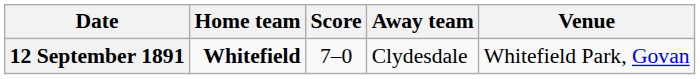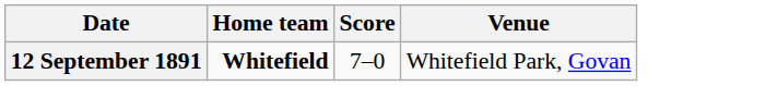- column: Away team | Clydesdale
